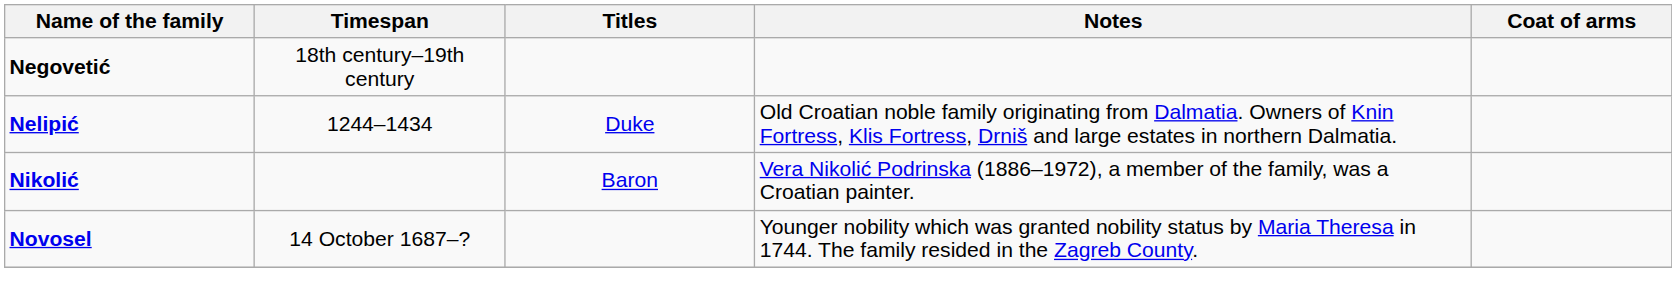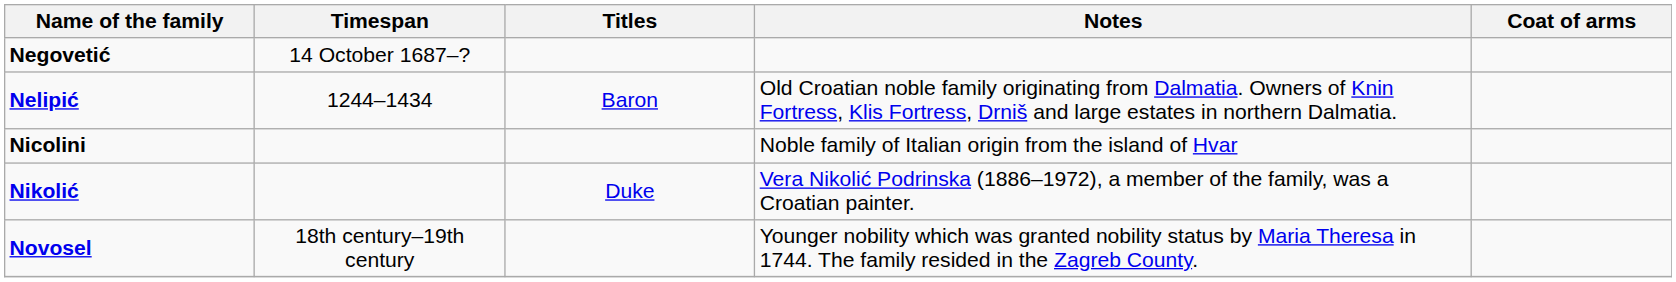Negovetić | Timespan: 18th century–19th century -> 14 October 1687–?
Nelipić | Titles: Duke -> Baron
+ row: Nicolini | Noble family of Italian origin from the island of Hvar
Nikolić | Titles: Baron -> Duke
Novosel | Timespan: 14 October 1687–? -> 18th century–19th century
